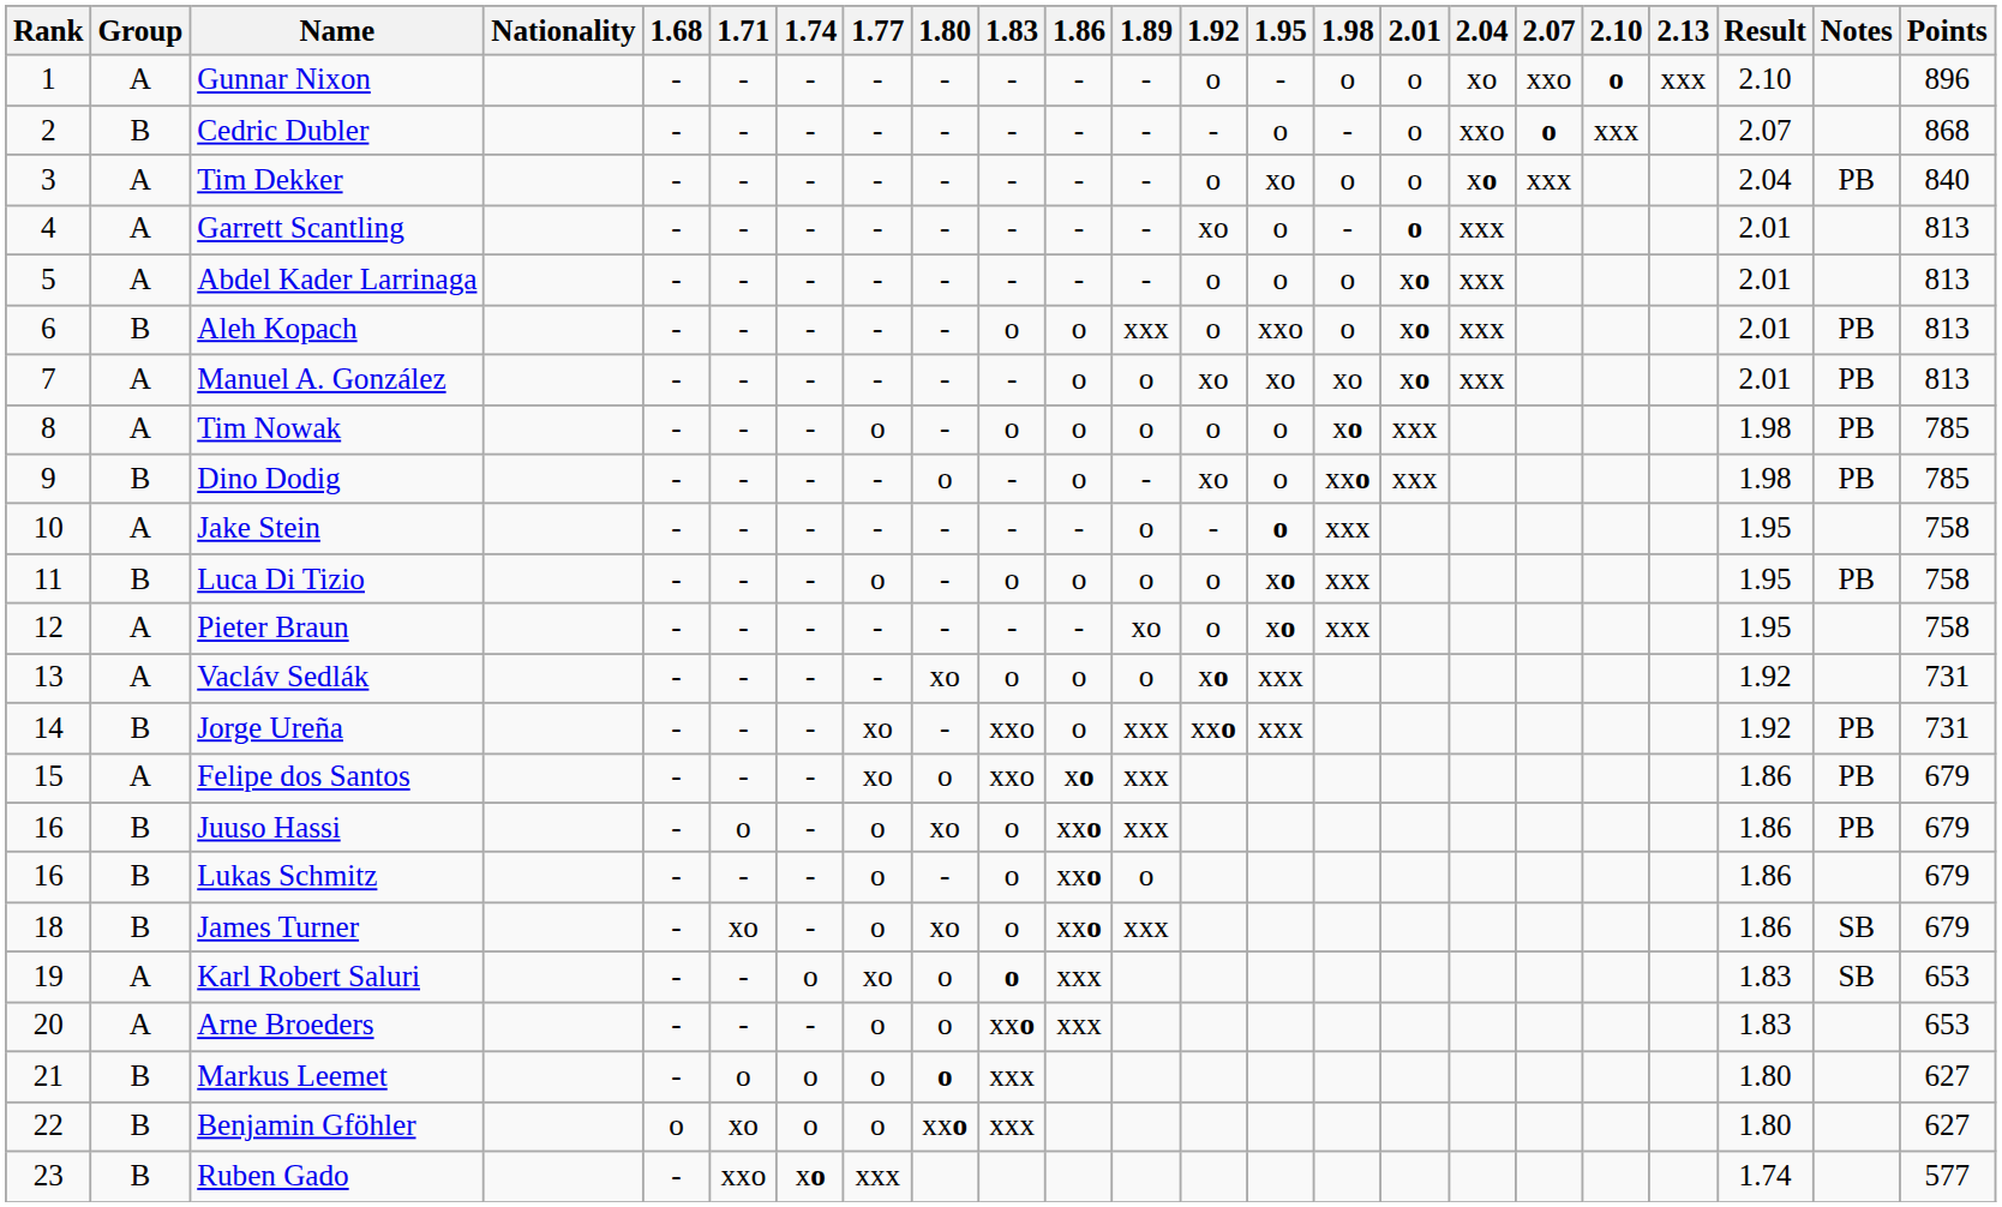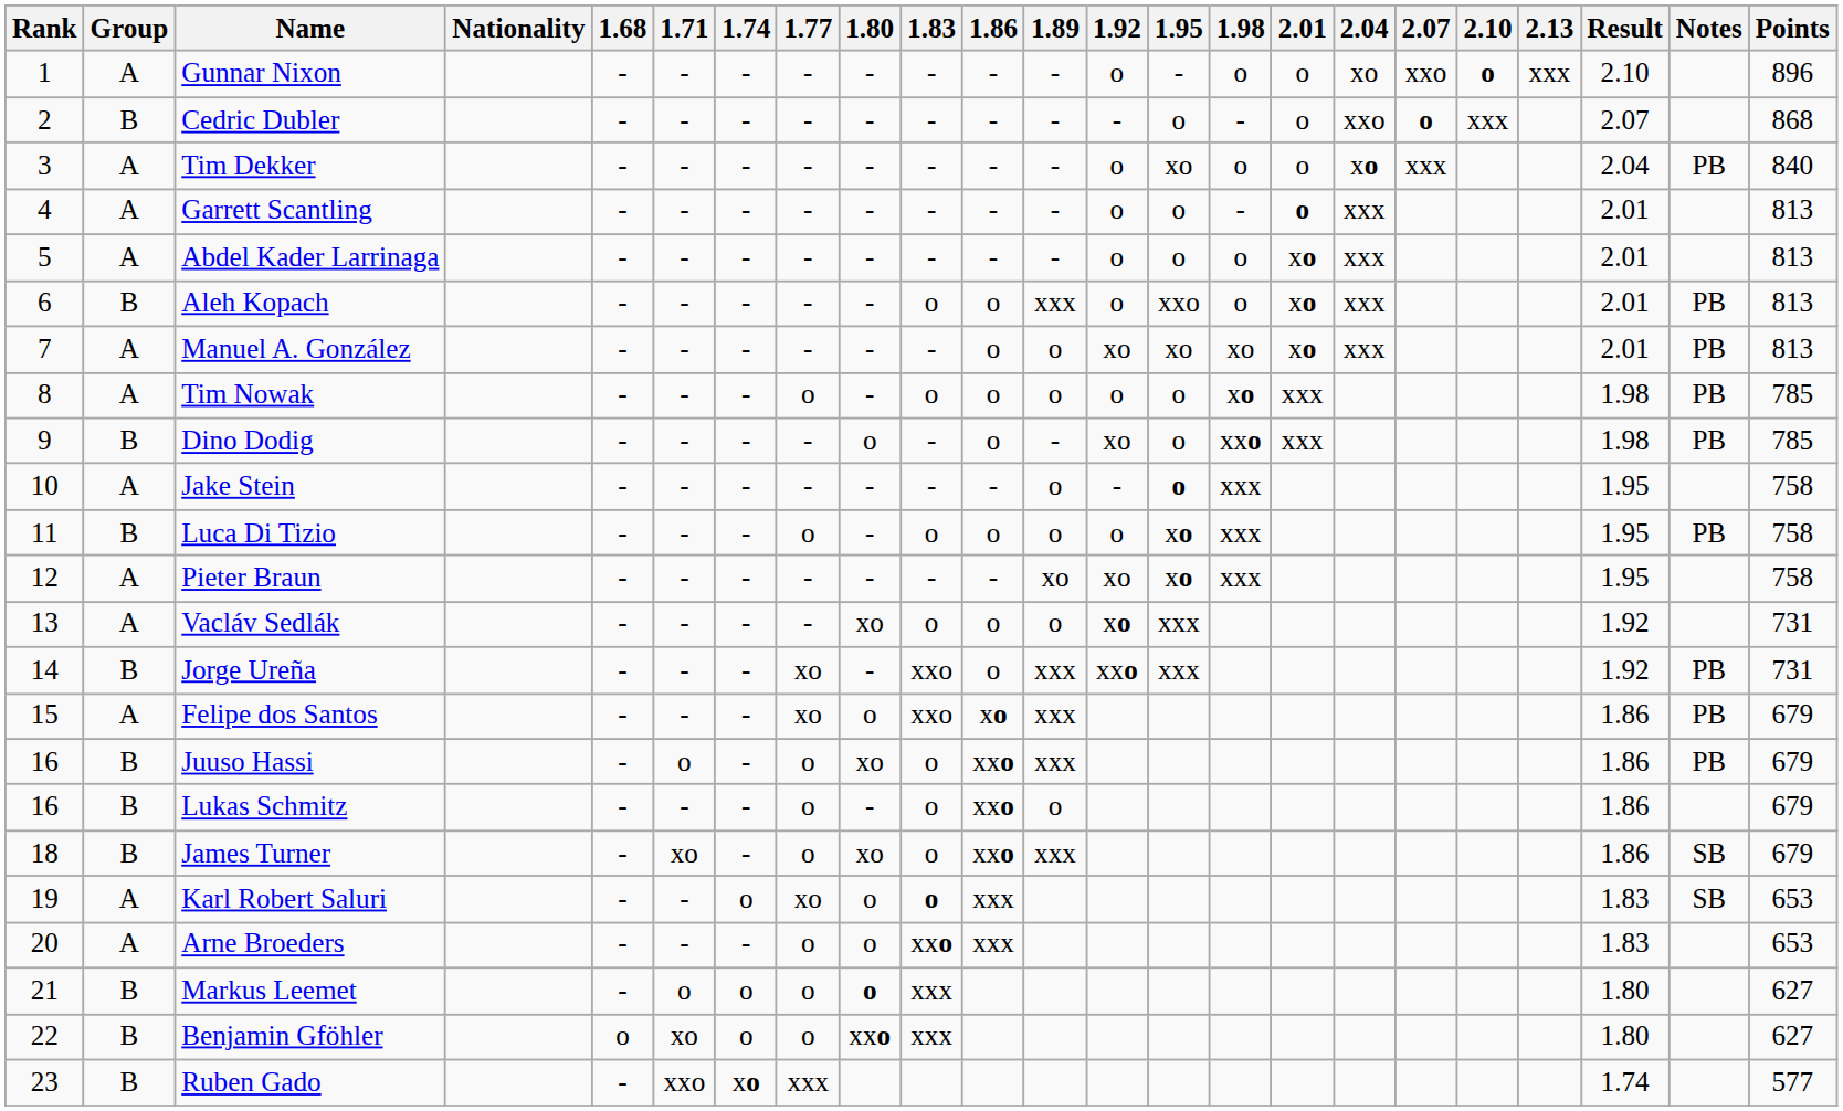Garrett Scantling | 1.92: xo -> o
Pieter Braun | 1.92: o -> xo
